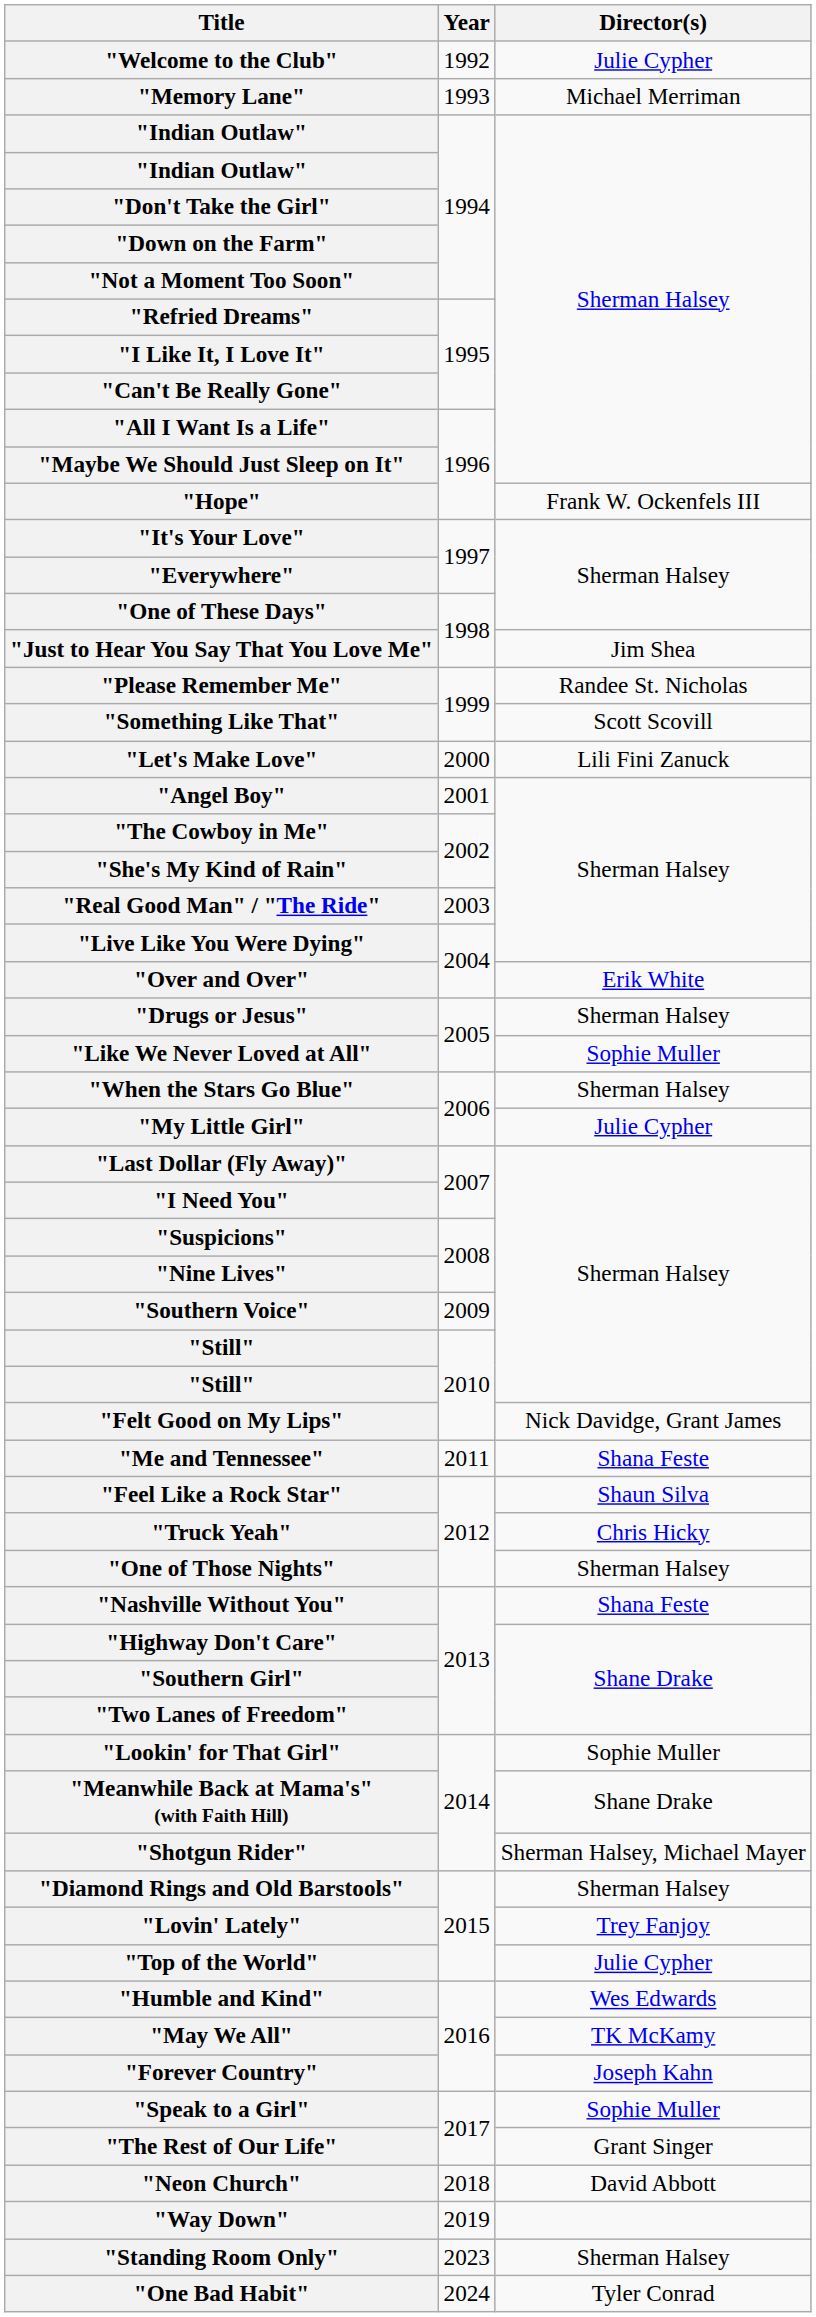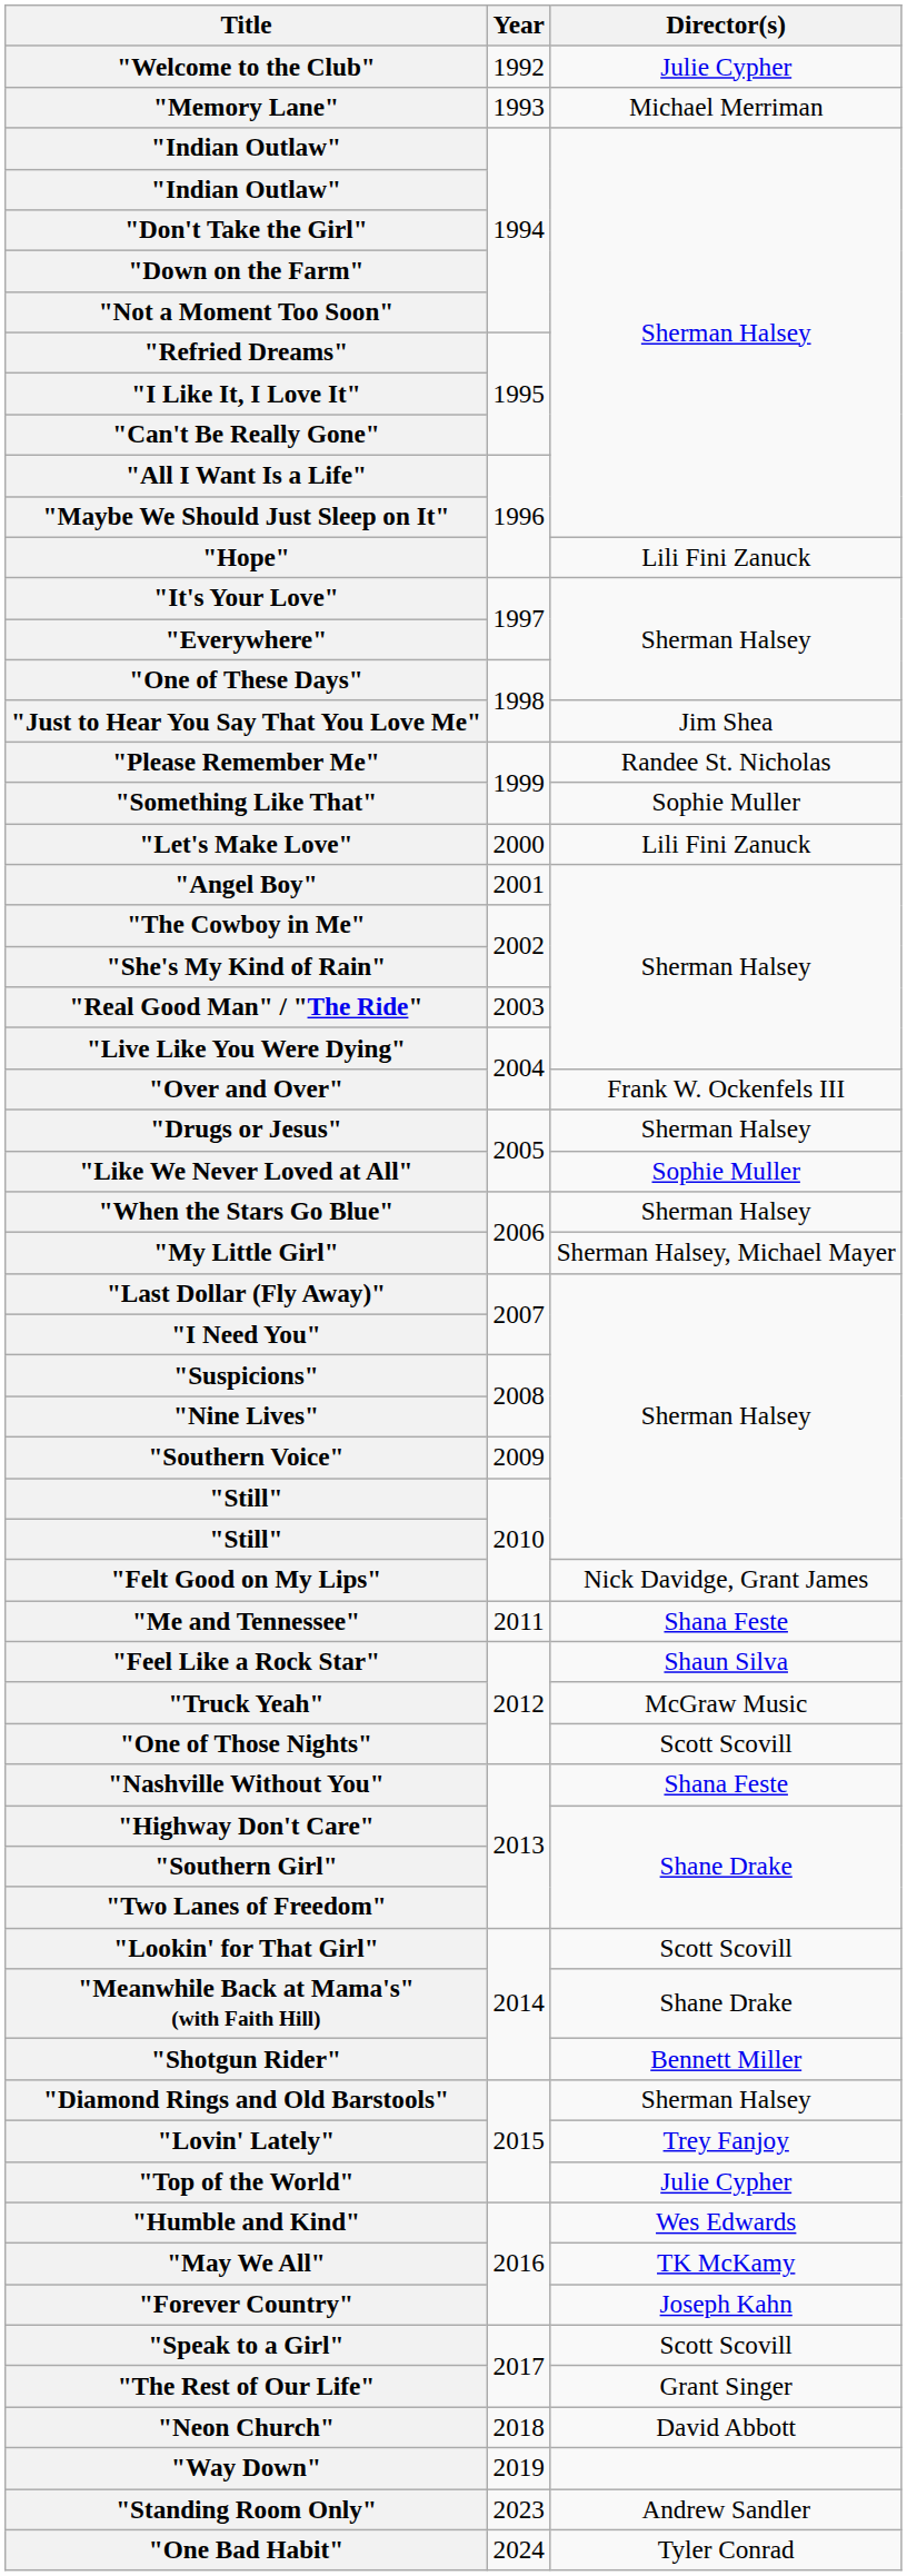"Hope" | Director(s): Frank W. Ockenfels III -> Lili Fini Zanuck
"Something Like That" | Director(s): Scott Scovill -> Sophie Muller
"Over and Over" | Director(s): Erik White -> Frank W. Ockenfels III
"My Little Girl" | Director(s): Julie Cypher -> Sherman Halsey, Michael Mayer
"Truck Yeah" | Director(s): Chris Hicky -> McGraw Music
"One of Those Nights" | Director(s): Sherman Halsey -> Scott Scovill
"Lookin' for That Girl" | Director(s): Sophie Muller -> Scott Scovill
"Shotgun Rider" | Director(s): Sherman Halsey, Michael Mayer -> Bennett Miller
"Speak to a Girl" | Director(s): Sophie Muller -> Scott Scovill
"Standing Room Only" | Director(s): Sherman Halsey -> Andrew Sandler
